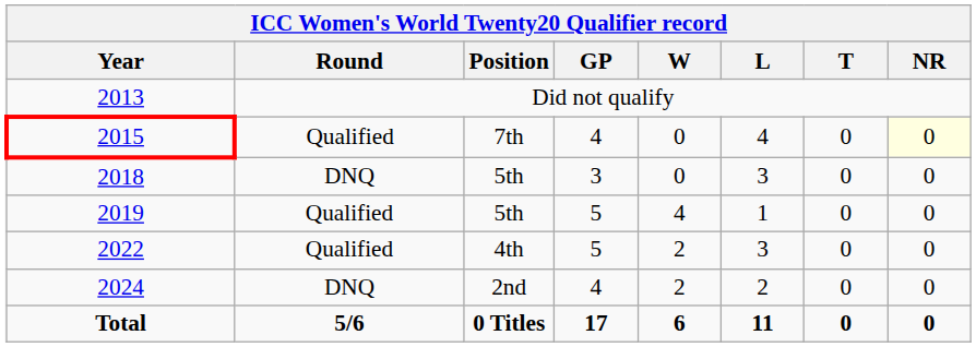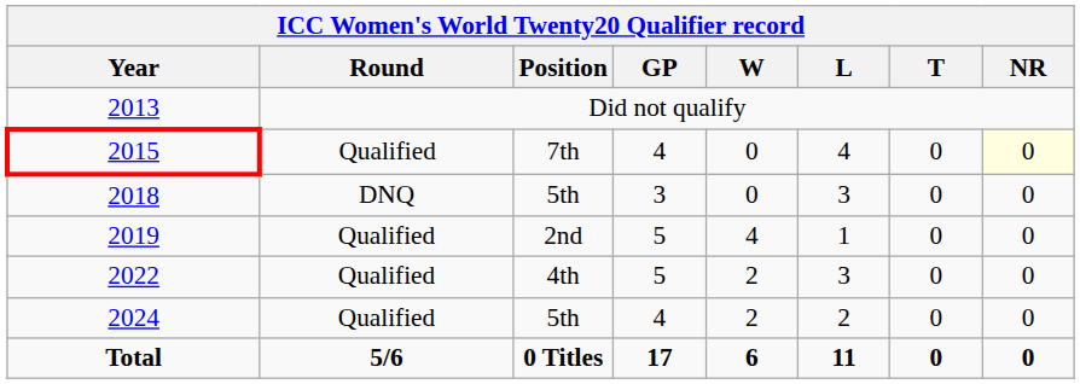2019 | Position: 5th -> 2nd
2024 | Round: DNQ -> Qualified
2024 | Position: 2nd -> 5th
